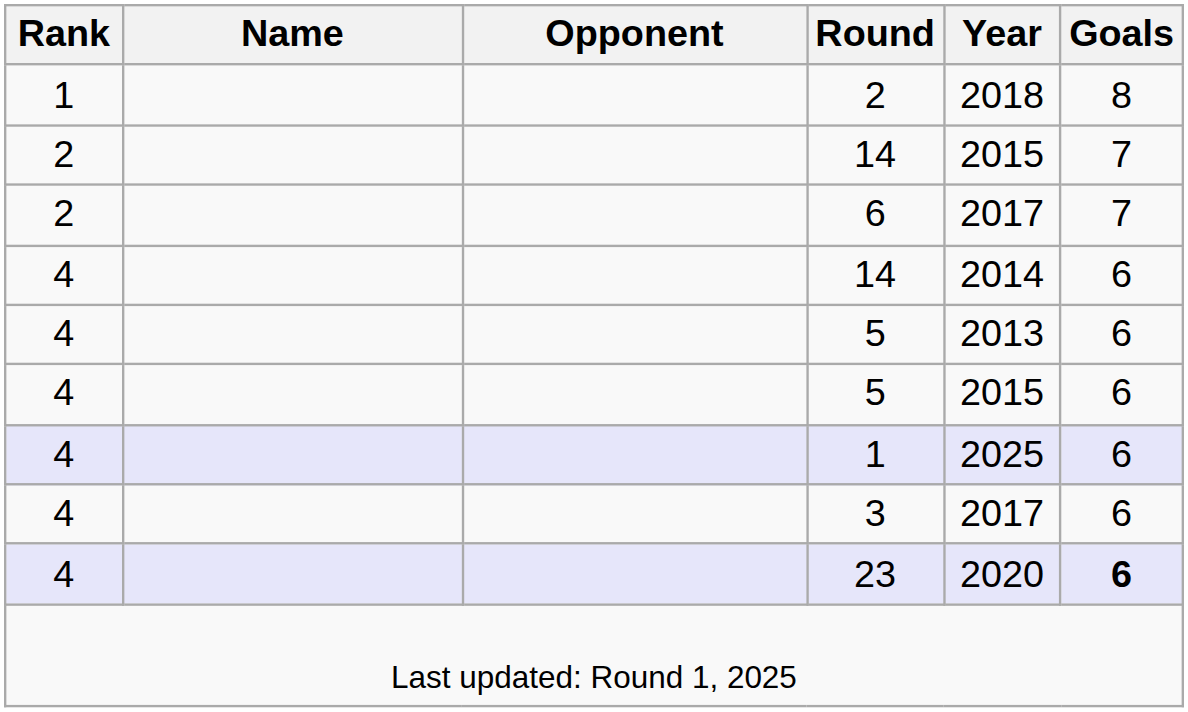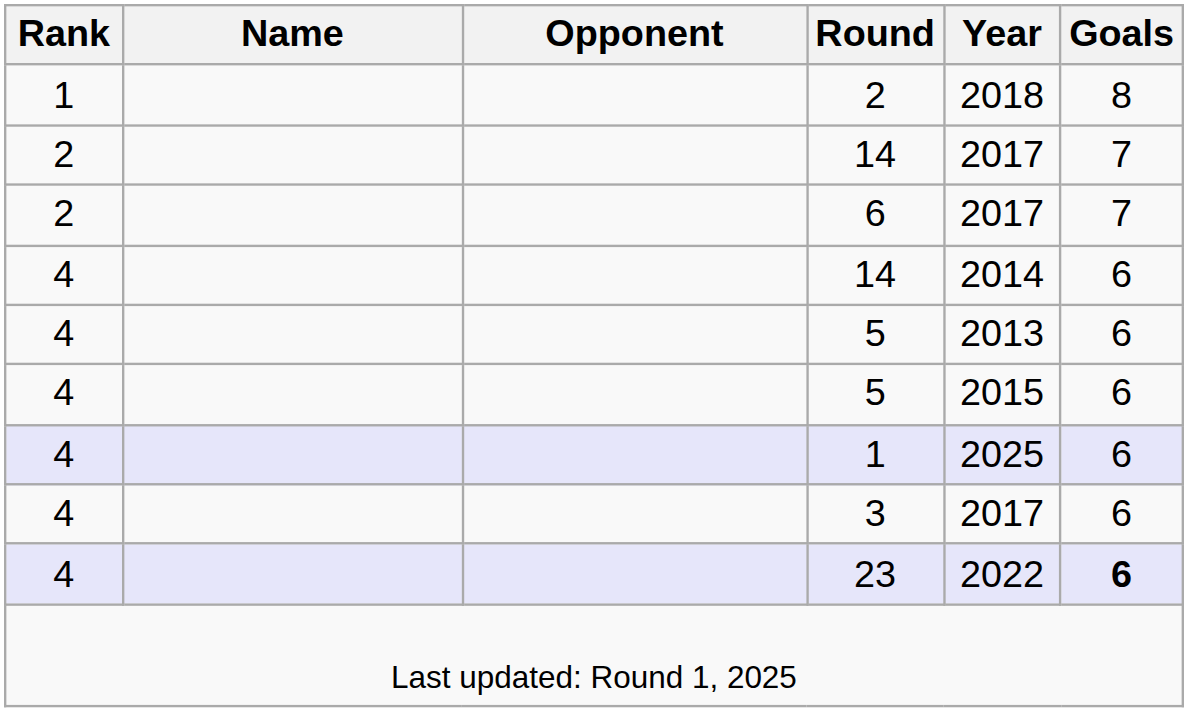2 / 14 | Year: 2015 -> 2017
23 | Year: 2020 -> 2022
